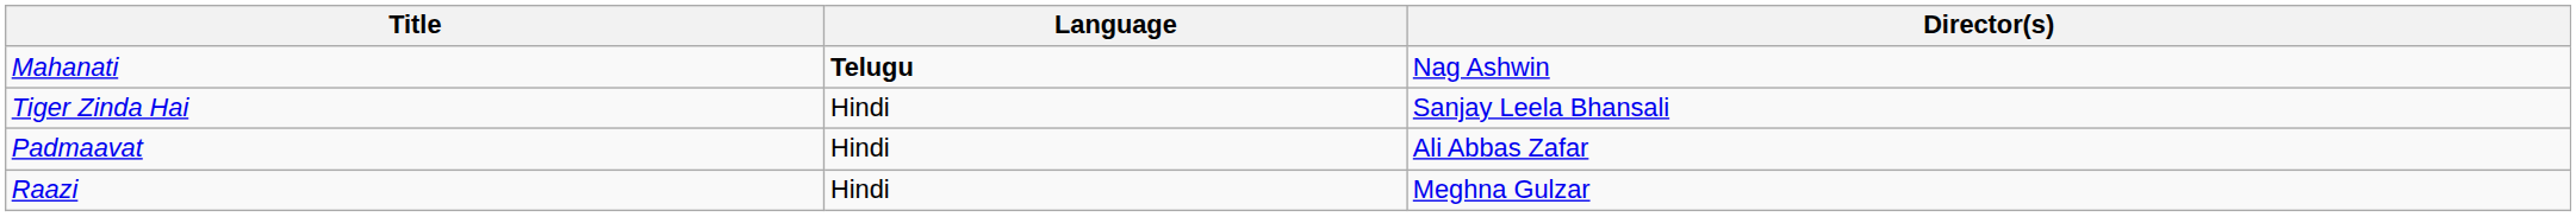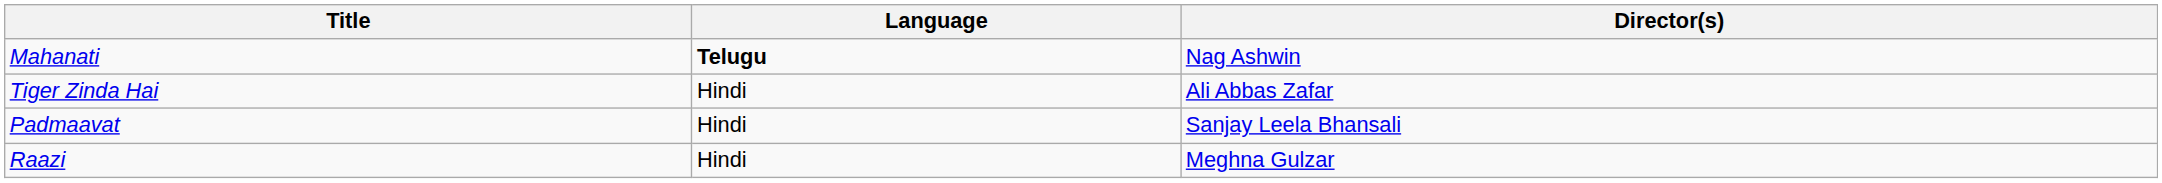Tiger Zinda Hai | Director(s): Sanjay Leela Bhansali -> Ali Abbas Zafar
Padmaavat | Director(s): Ali Abbas Zafar -> Sanjay Leela Bhansali
